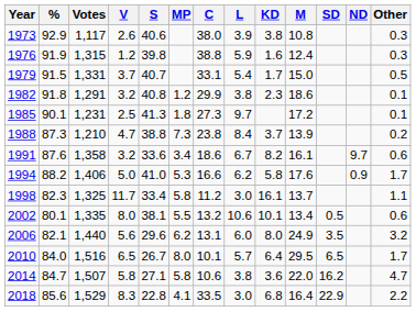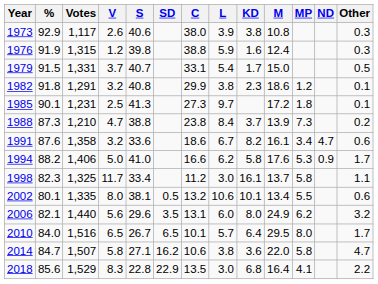columns swapped: MP <-> SD
1991 | ND: 9.7 -> 4.7
2018 | C: 33.5 -> 13.5
